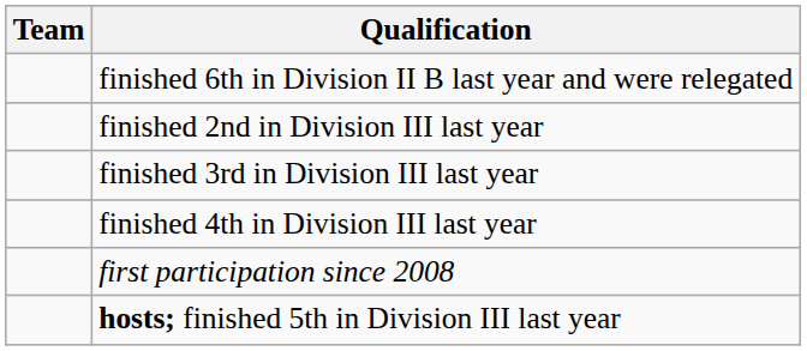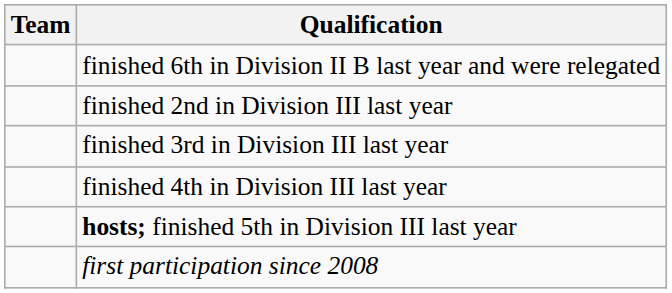rows swapped: hosts; finished 5th in Division III last year <-> first participation since 2008
